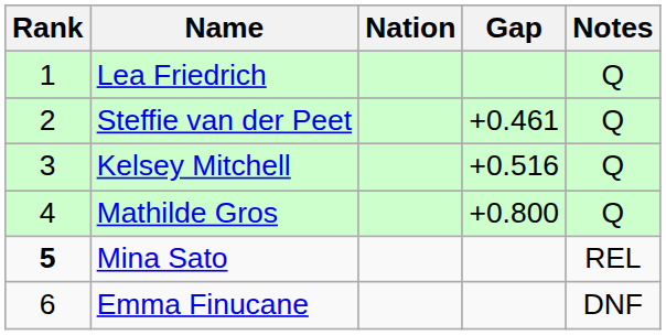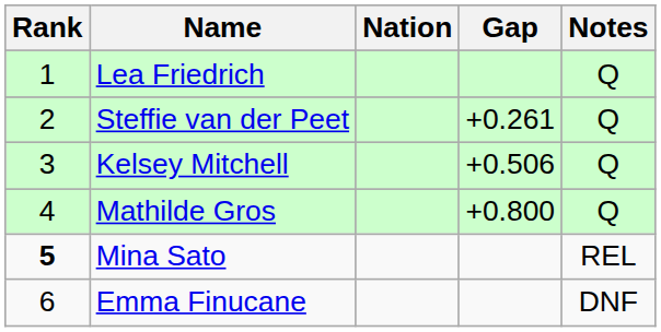Steffie van der Peet | Gap: +0.461 -> +0.261
Kelsey Mitchell | Gap: +0.516 -> +0.506
